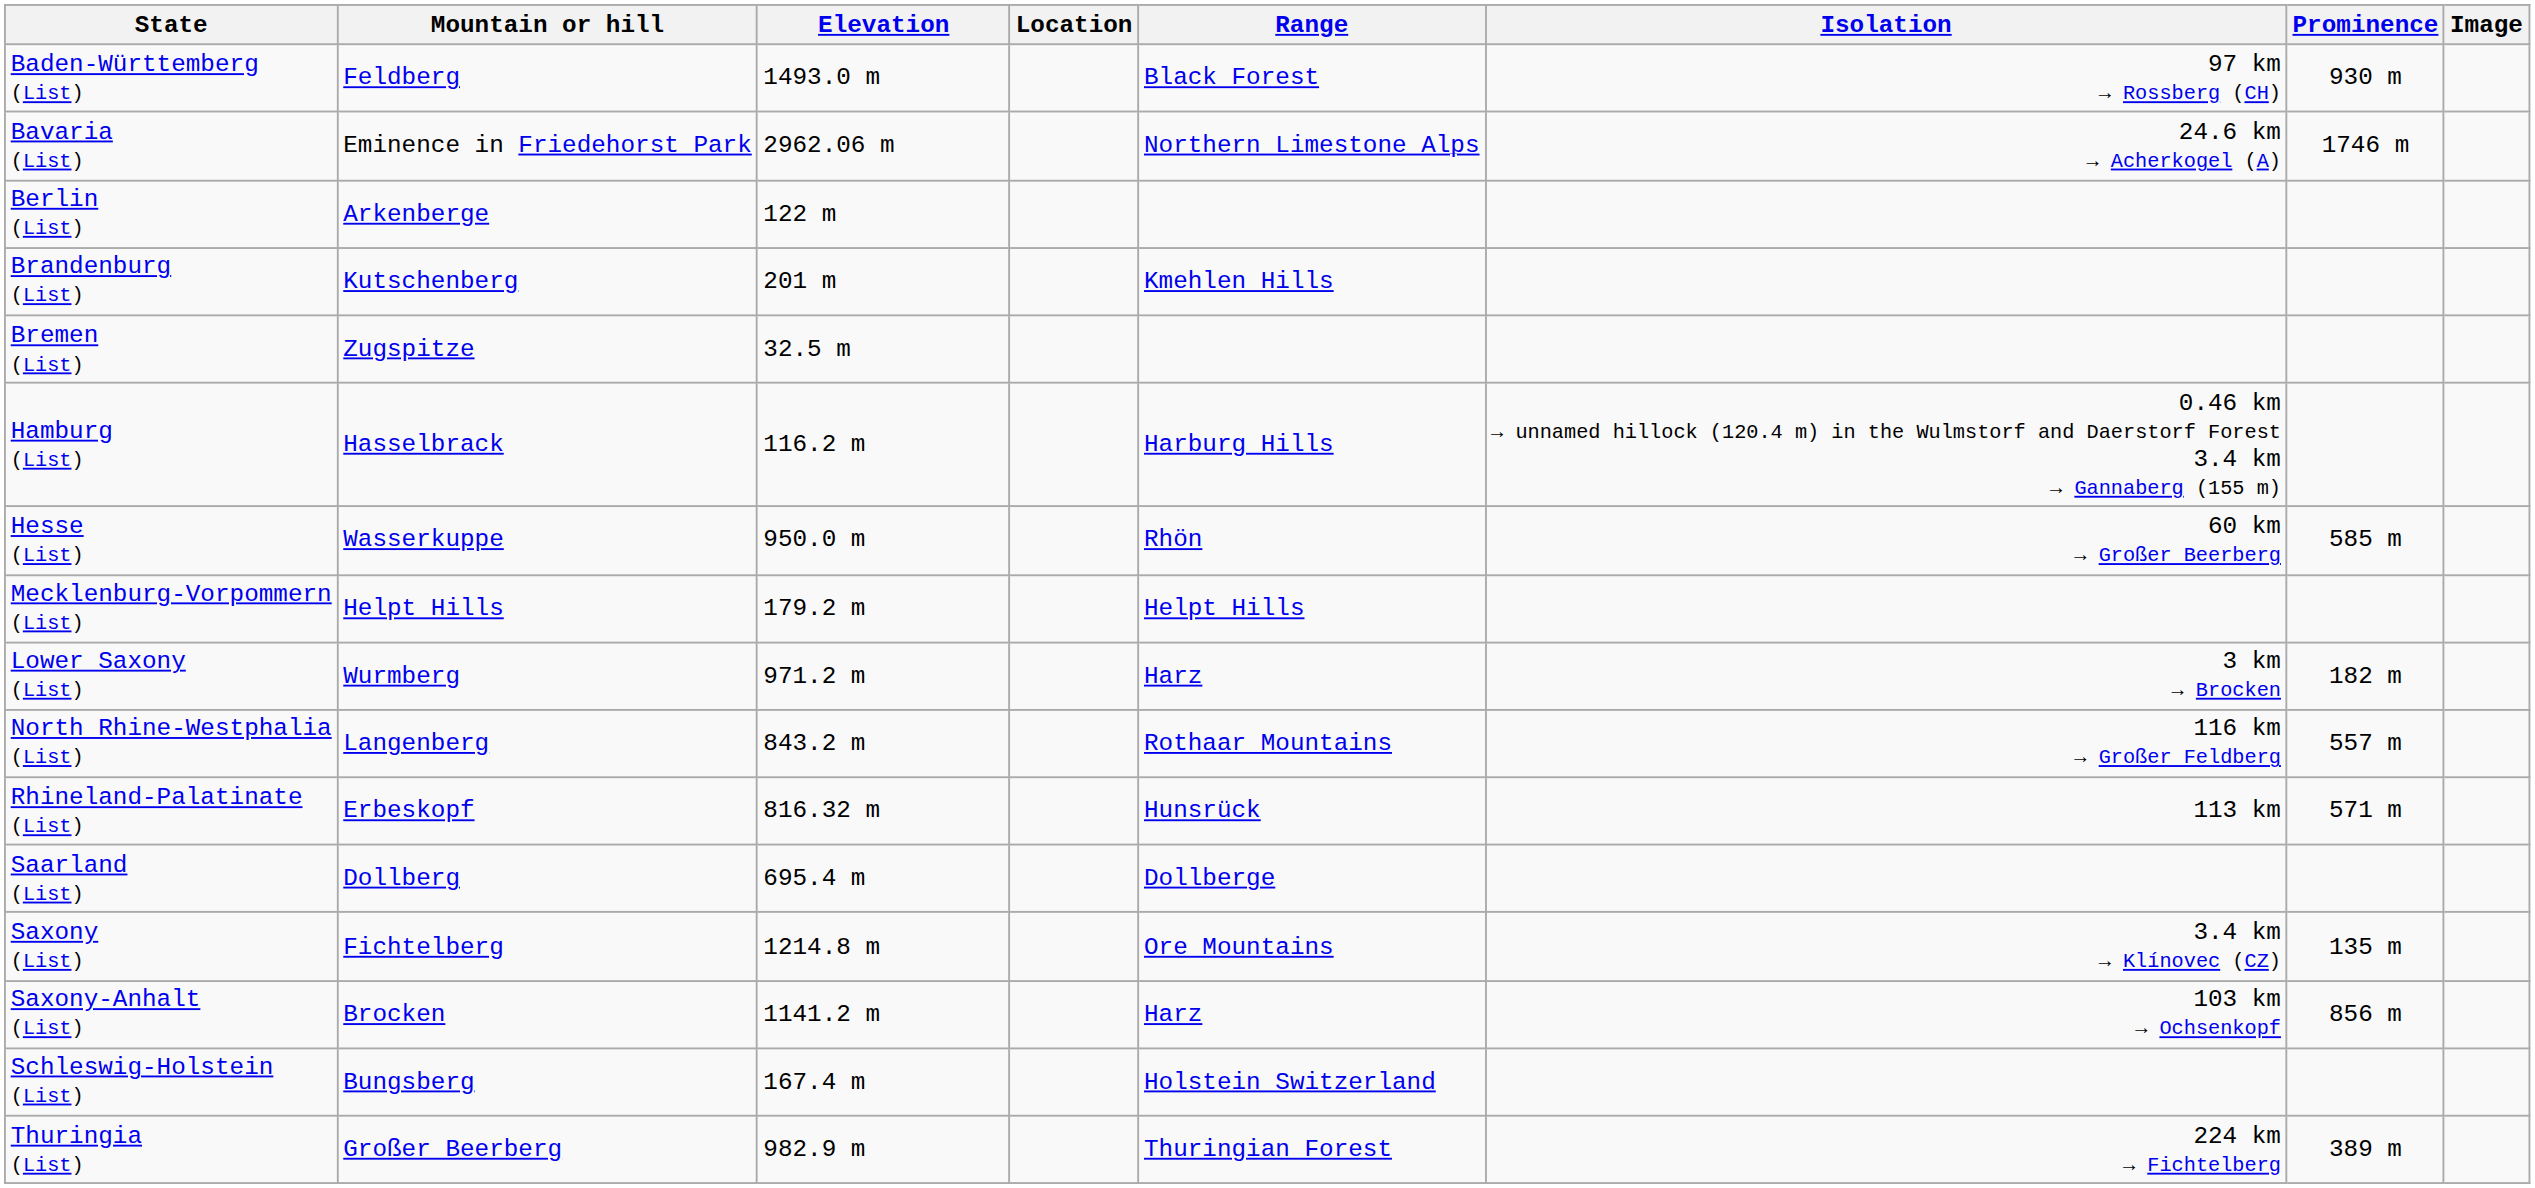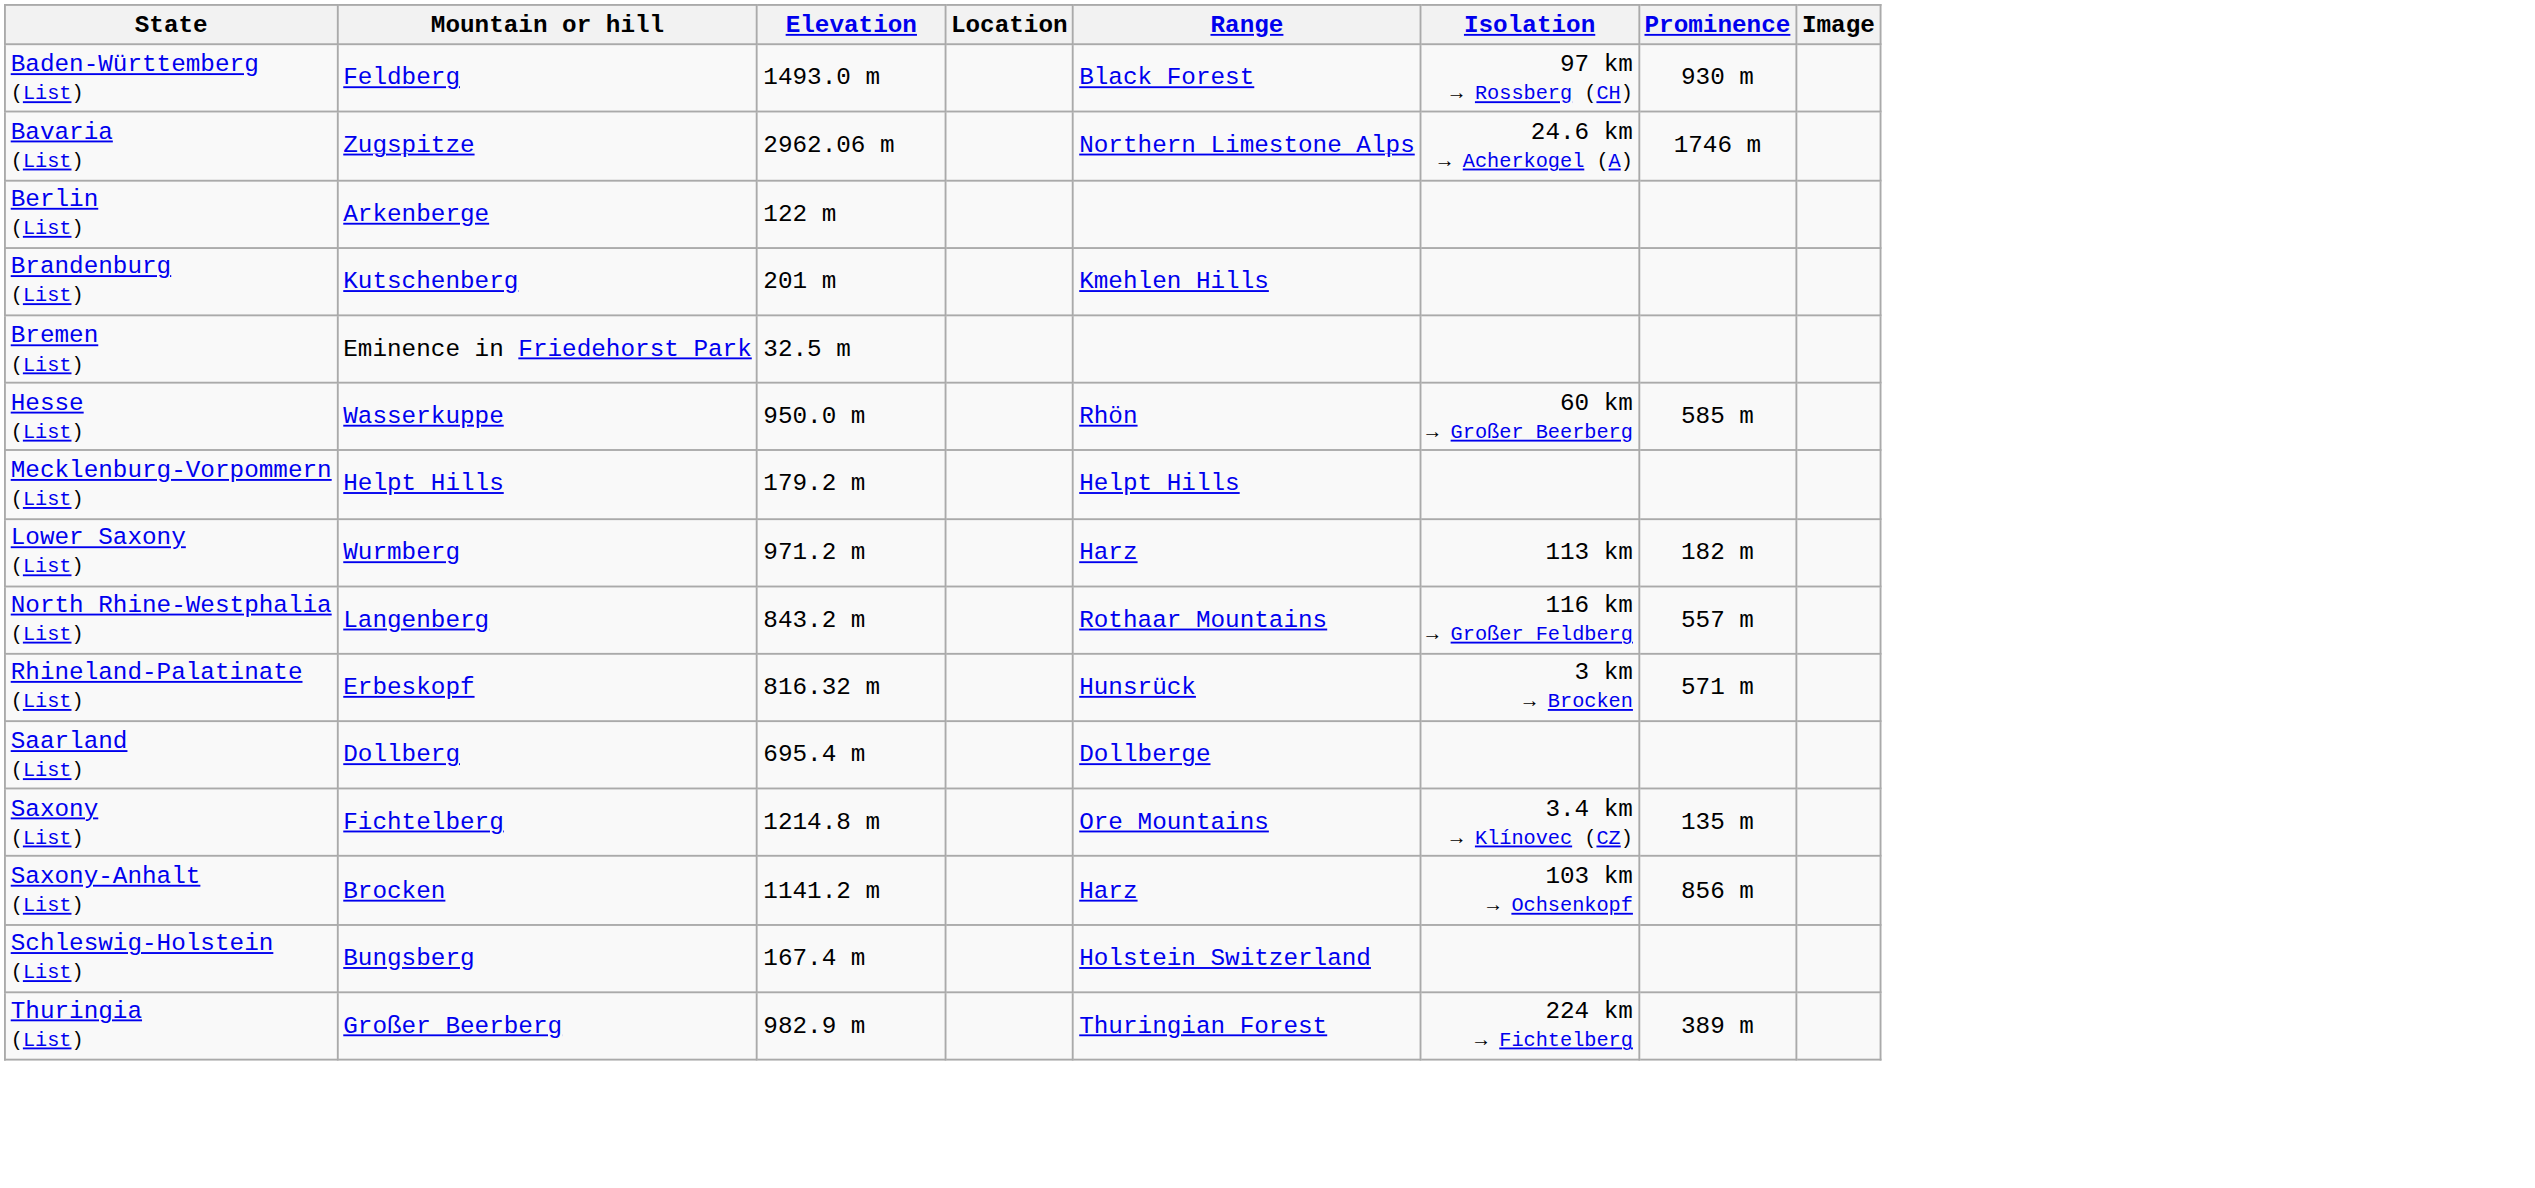Bavaria (List) | Mountain or hill: Eminence in Friedehorst Park -> Zugspitze
Bremen (List) | Mountain or hill: Zugspitze -> Eminence in Friedehorst Park
- row: Hamburg (List) | Hasselbrack | 116.2 m | Harburg Hills | 0.46 km → unnamed hillock (120.4 m) in the Wulmstorf and Daerstorf Forest 3.4 km → Gannaberg (155 m)
Lower Saxony (List) | Isolation: 3 km → Brocken -> 113 km
Rhineland-Palatinate (List) | Isolation: 113 km -> 3 km → Brocken
